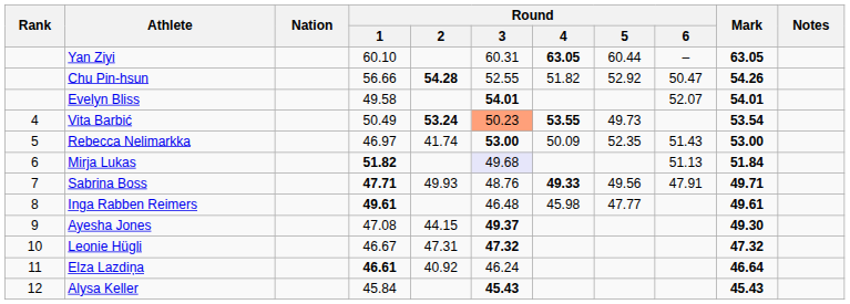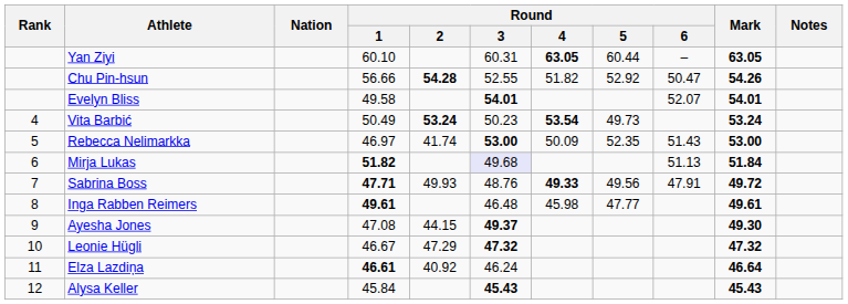Vita Barbić | Round / 3: lightsalmon background -> no background
Vita Barbić | Round / 4: 53.55 -> 53.54
Vita Barbić | Mark: 53.54 -> 53.24
Sabrina Boss | Mark: 49.71 -> 49.72
Leonie Hügli | Round / 2: 47.31 -> 47.29
